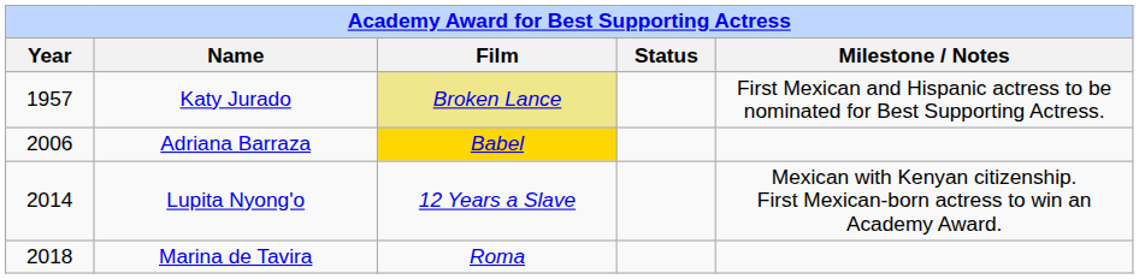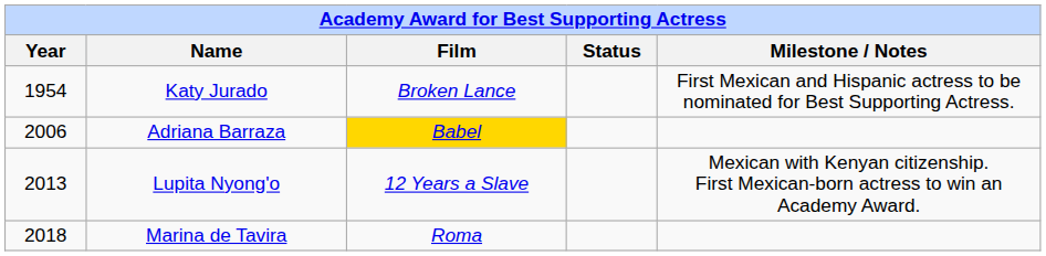Katy Jurado | Year: 1957 -> 1954
Katy Jurado | Film: khaki background -> no background
Lupita Nyong'o | Year: 2014 -> 2013
